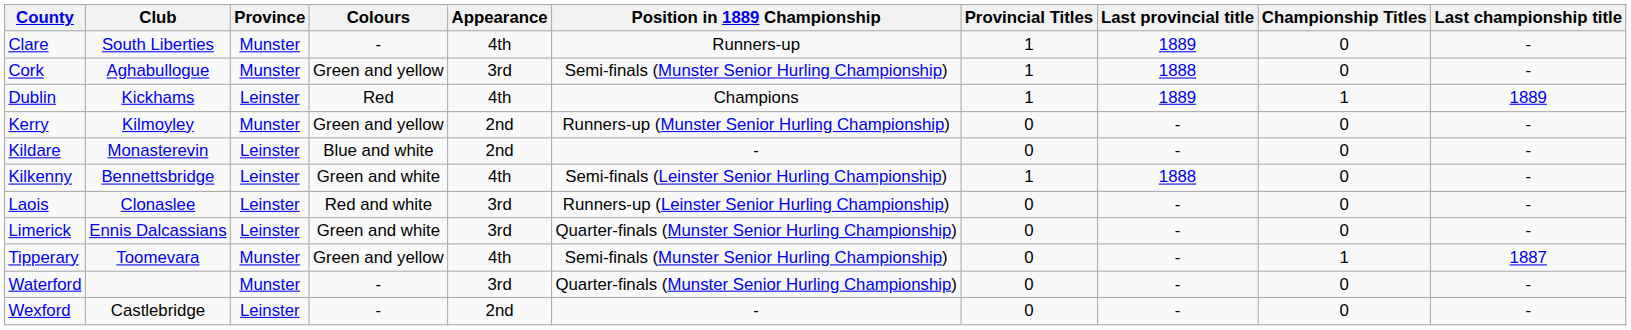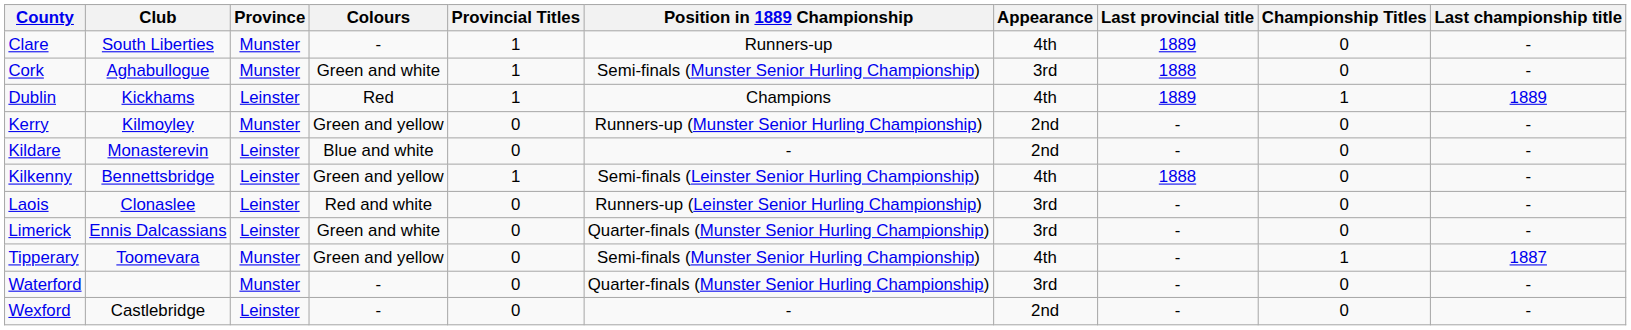columns swapped: Appearance <-> Provincial Titles
Cork | Colours: Green and yellow -> Green and white
Kilkenny | Colours: Green and white -> Green and yellow
